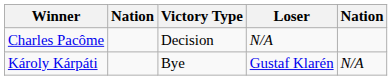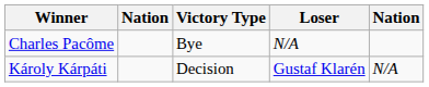Charles Pacôme | Victory Type: Decision -> Bye
Károly Kárpáti | Victory Type: Bye -> Decision
